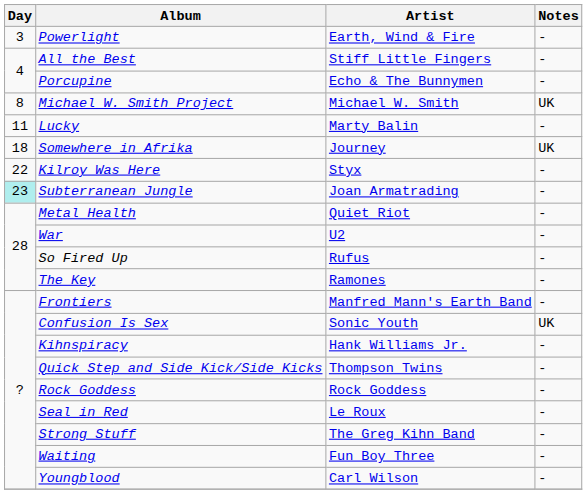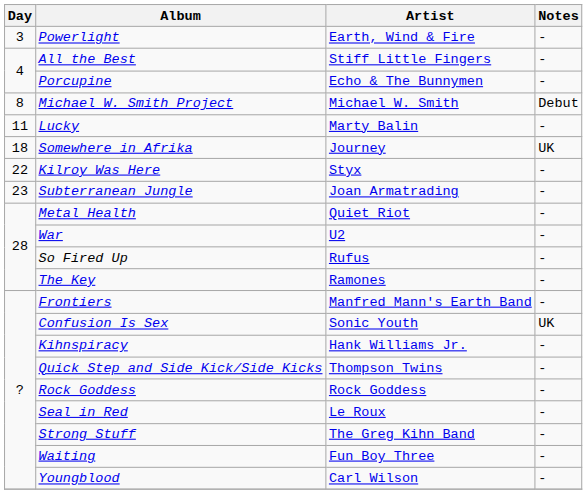Michael W. Smith Project | Notes: UK -> Debut
Subterranean Jungle | Day: paleturquoise background -> no background
